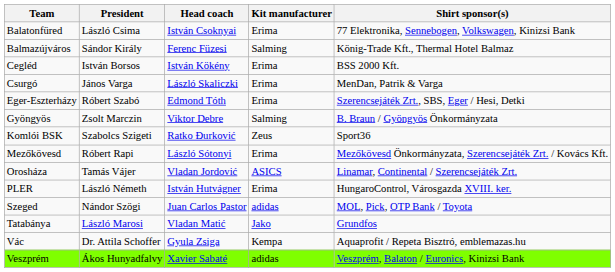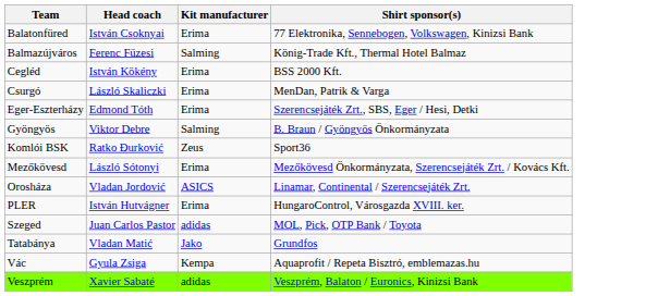- column: President | László Csima | Sándor Király | István Borsos | János Varga | Róbert Szabó | Zsolt Marczin | Szabolcs Szigeti | Róbert Rapi | Tamás Vájer | László Németh | Nándor Szögi | László Marosi | Dr. Attila Schoffer | Ákos Hunyadfalvy
